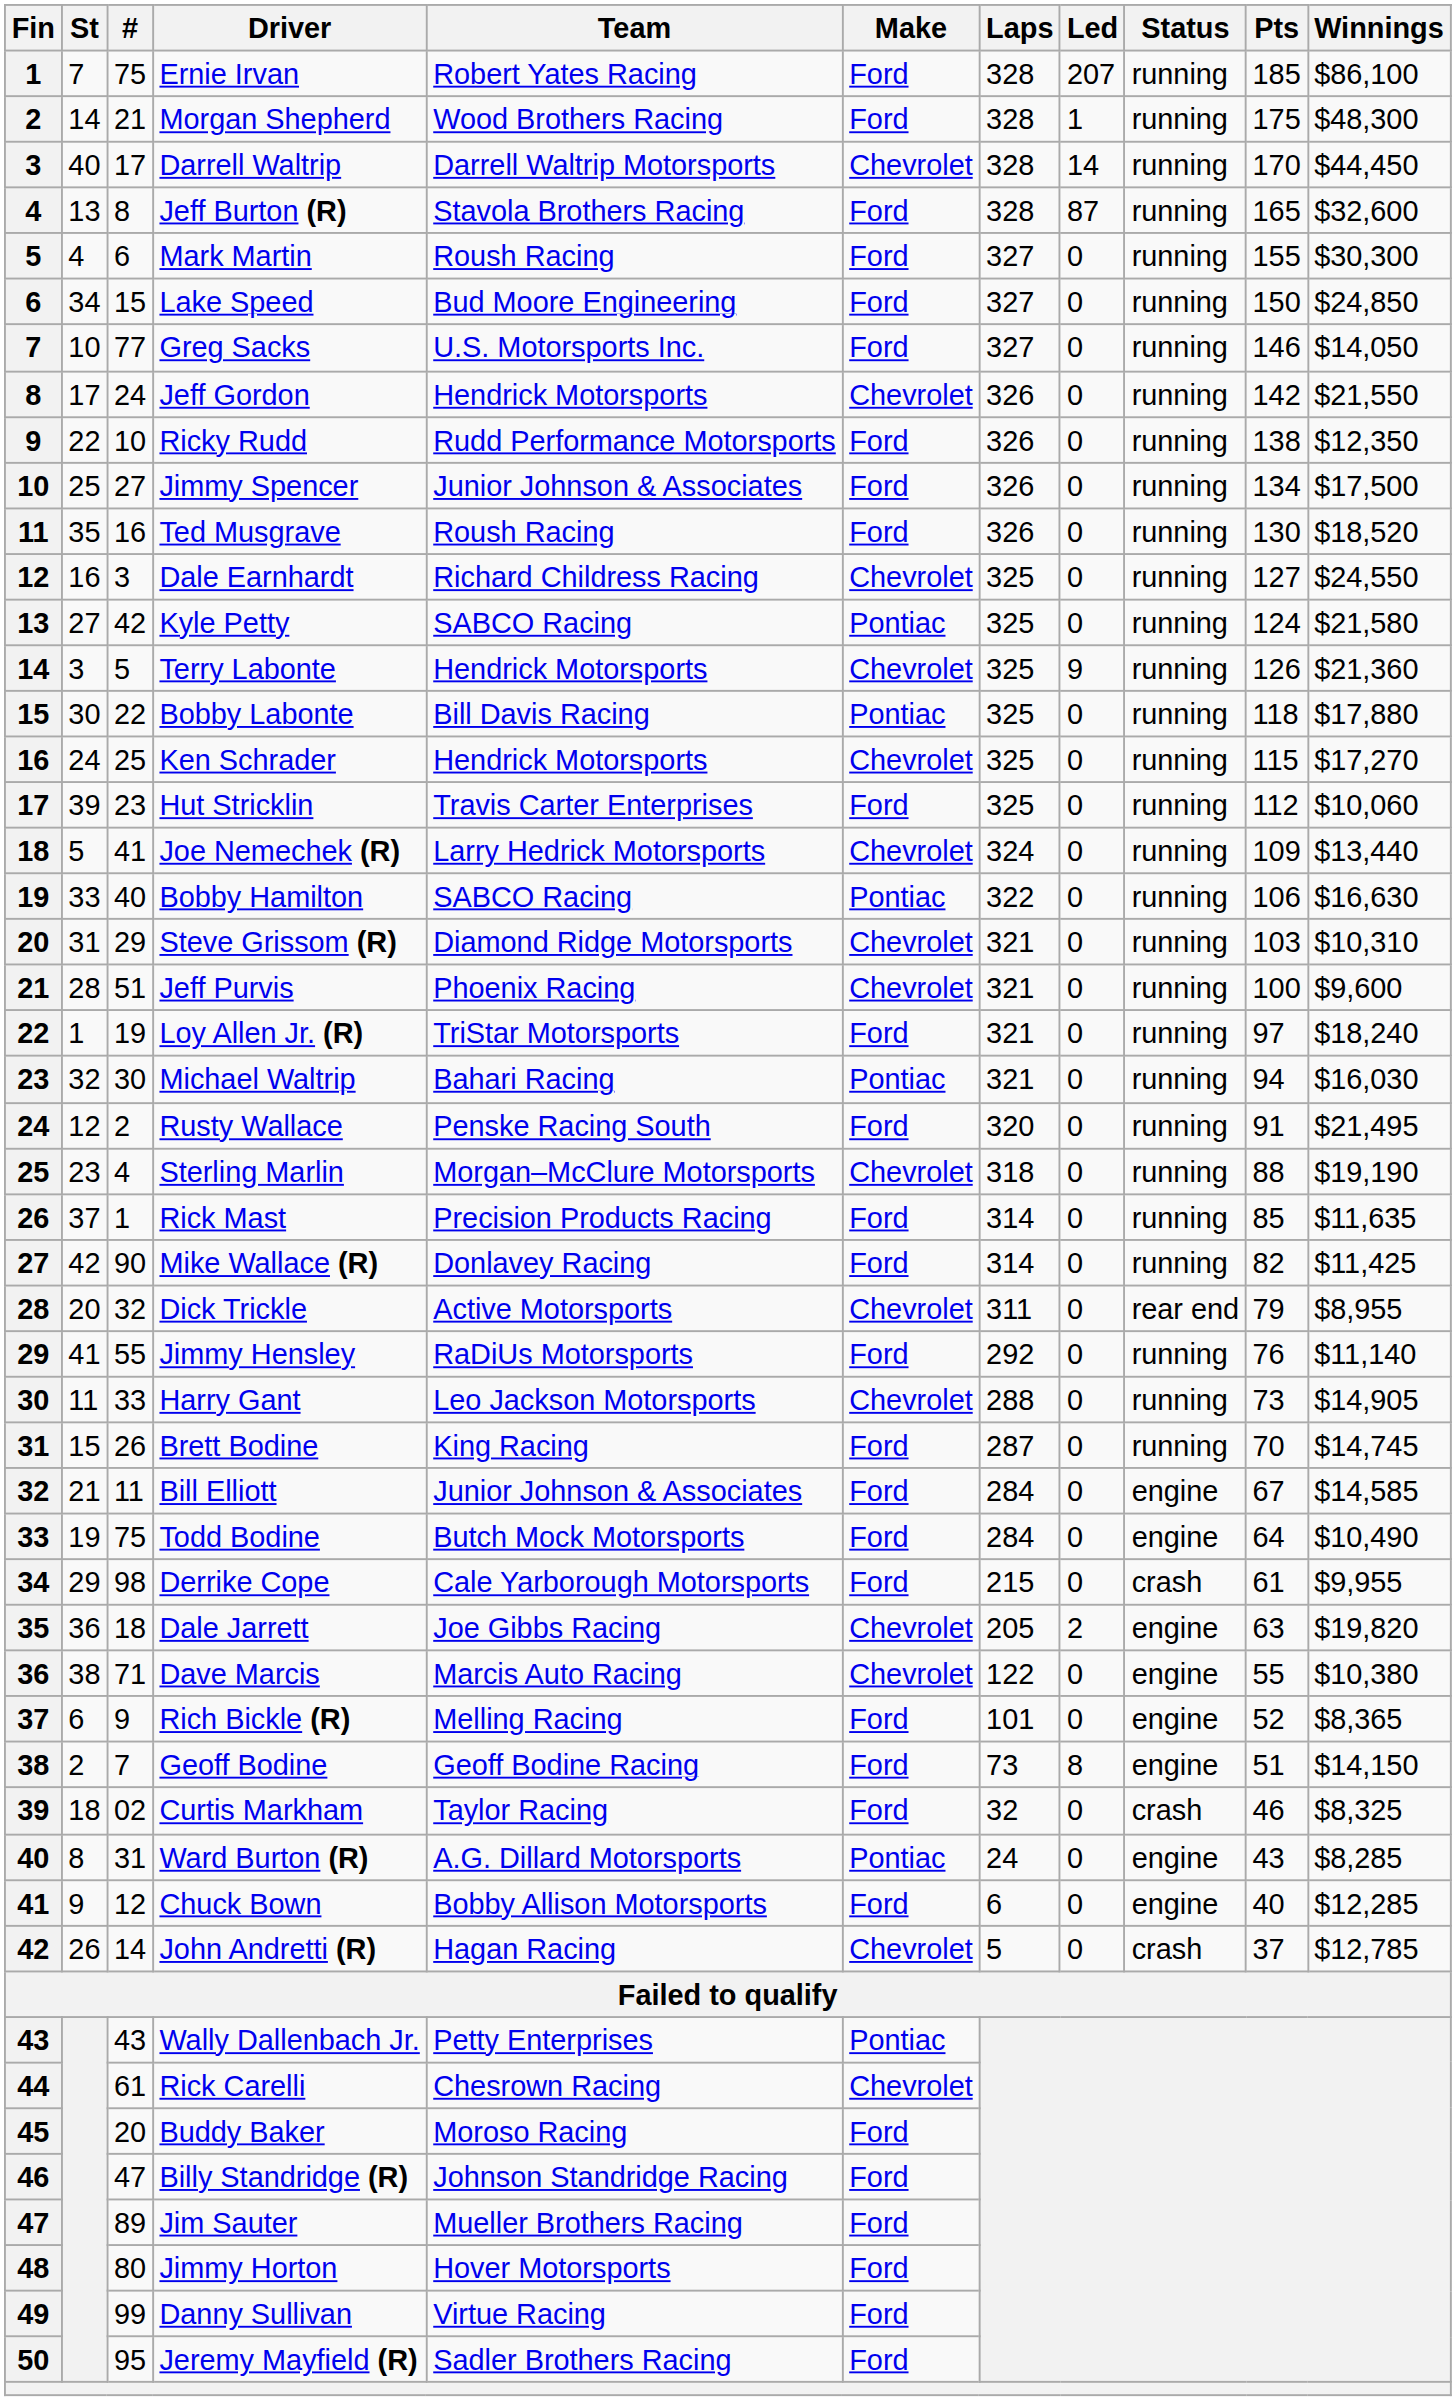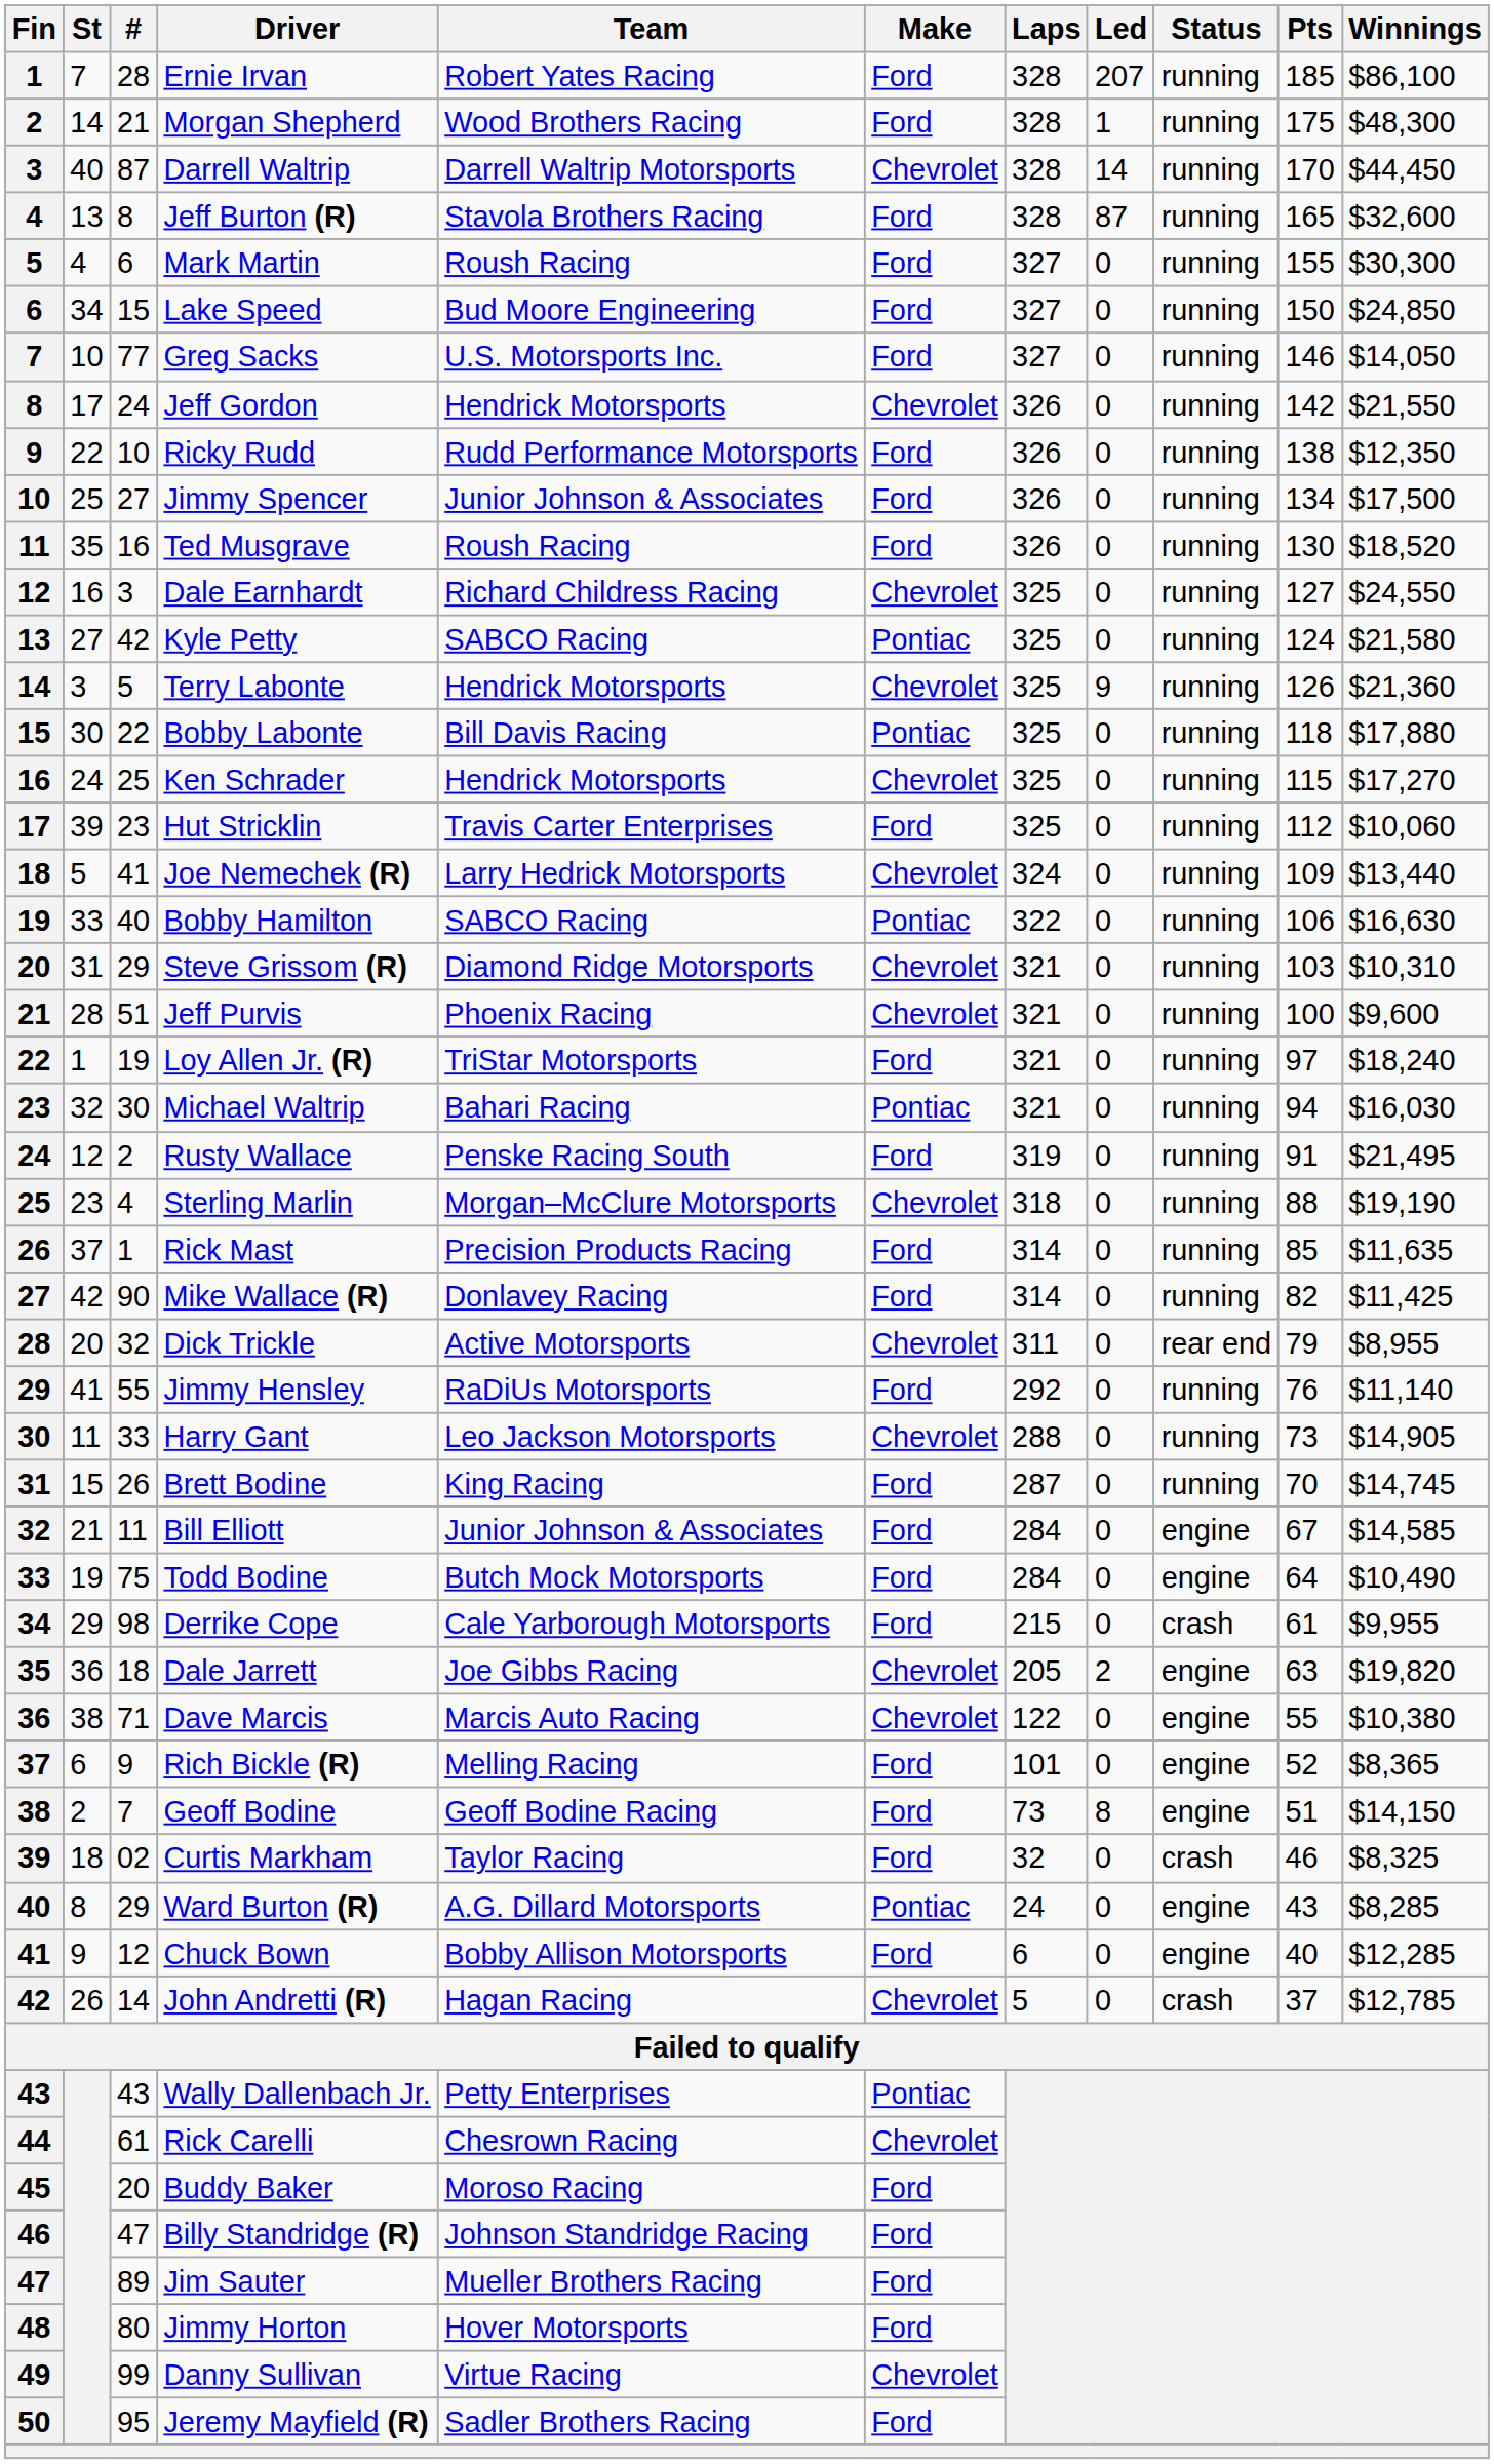Ernie Irvan | #: 75 -> 28
Darrell Waltrip | #: 17 -> 87
Rusty Wallace | Laps: 320 -> 319
Ward Burton (R) | #: 31 -> 29
Danny Sullivan | Make: Ford -> Chevrolet
